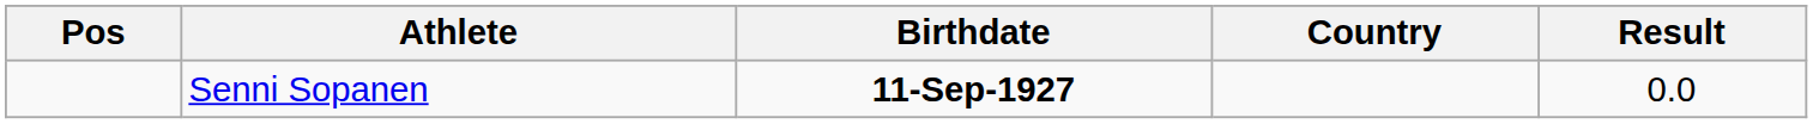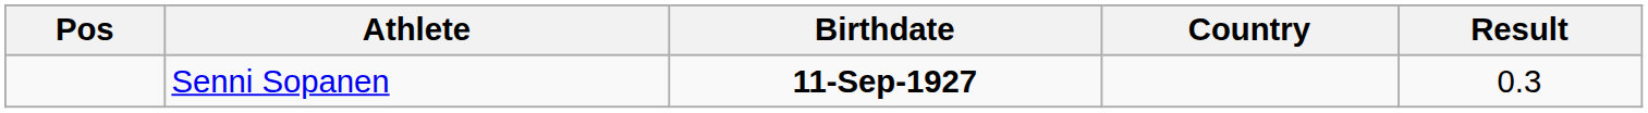Senni Sopanen | Result: 0.0 -> 0.3
